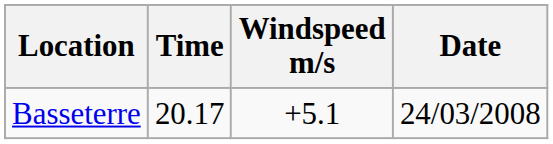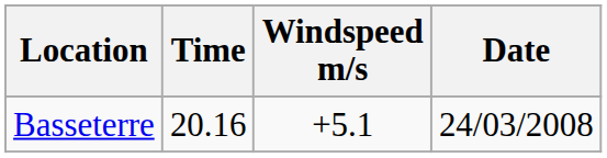Basseterre | Time: 20.17 -> 20.16
